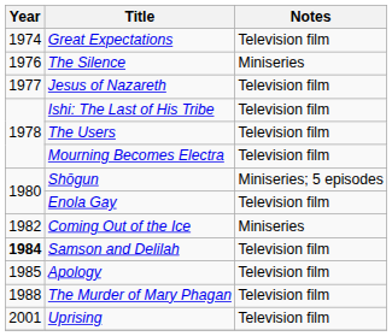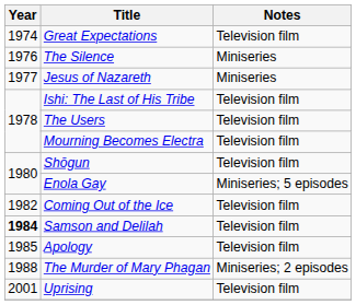Jesus of Nazareth | Notes: Television film -> Miniseries
Shōgun | Notes: Miniseries; 5 episodes -> Television film
Enola Gay | Notes: Television film -> Miniseries; 5 episodes
Coming Out of the Ice | Notes: Miniseries -> Television film
The Murder of Mary Phagan | Notes: Television film -> Miniseries; 2 episodes
